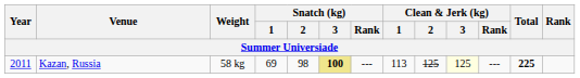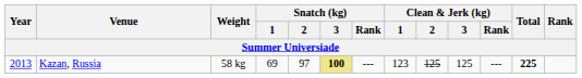Kazan, Russia | Year: 2011 -> 2013
Kazan, Russia | Snatch (kg) / 2: 98 -> 97
Kazan, Russia | Clean & Jerk (kg) / 1: 113 -> 123
Kazan, Russia | Clean & Jerk (kg) / 3: lightyellow background -> no background
